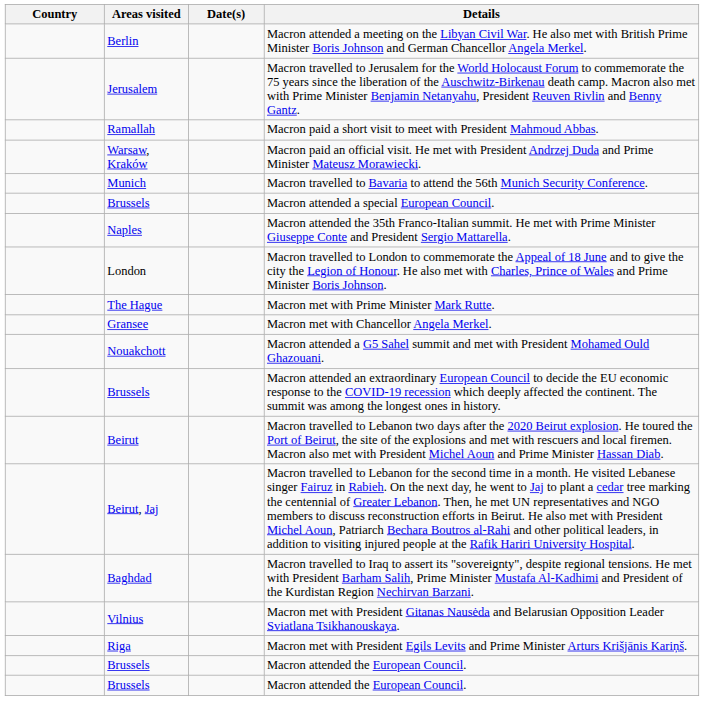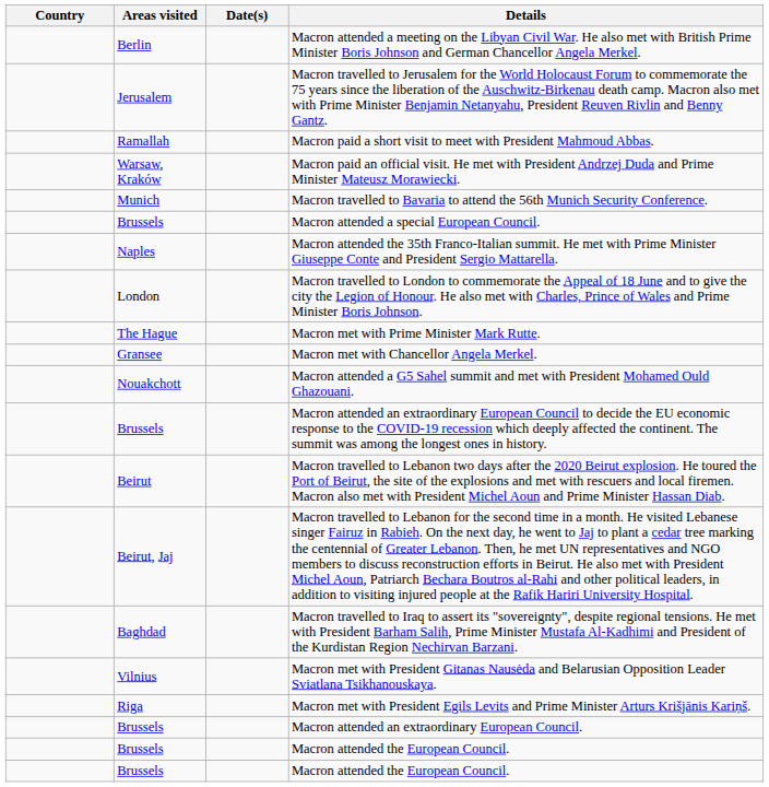+ row: Brussels | Macron attended an extraordinary European Council.
